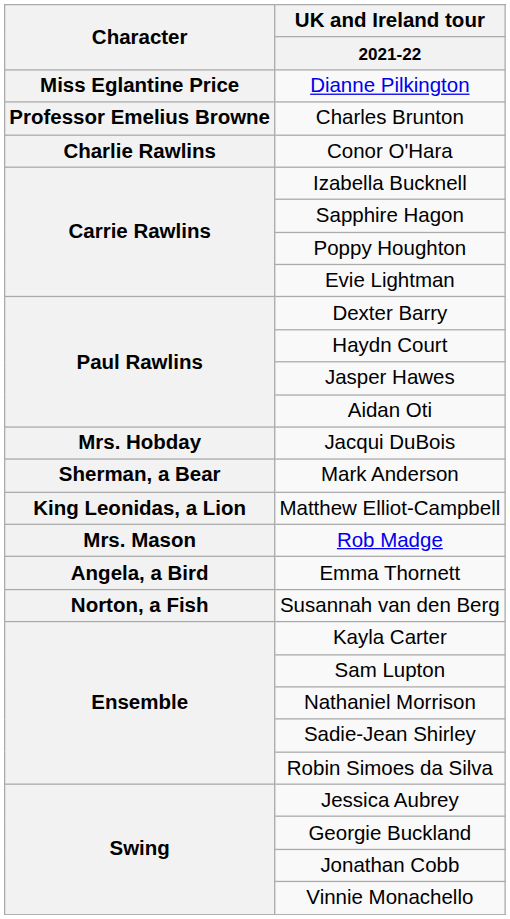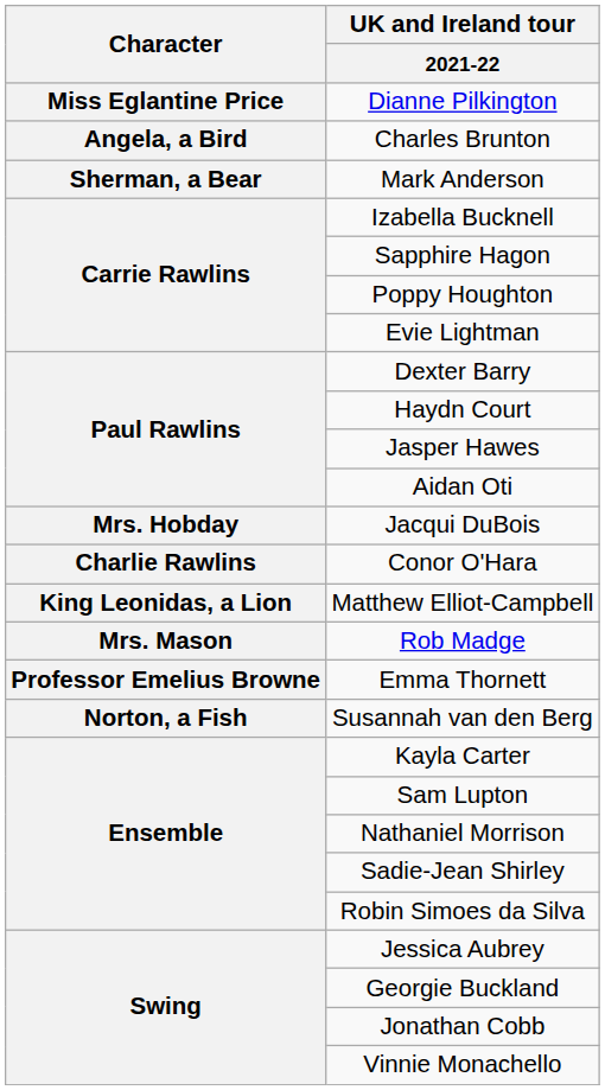Charles Brunton | Character: Professor Emelius Browne -> Angela, a Bird
rows swapped: Conor O'Hara <-> Mark Anderson
Emma Thornett | Character: Angela, a Bird -> Professor Emelius Browne
